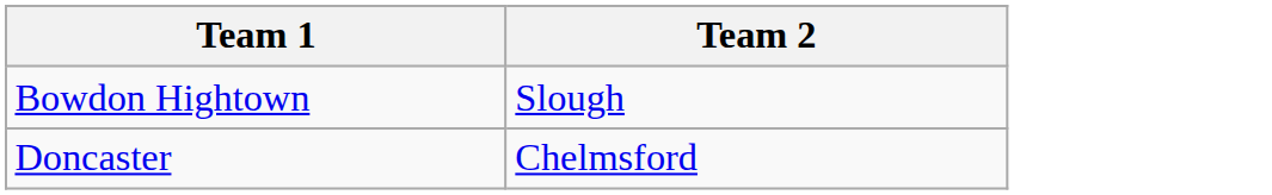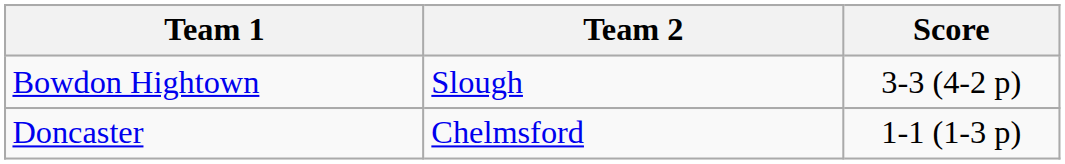+ column: Score | 3-3 (4-2 p) | 1-1 (1-3 p)
